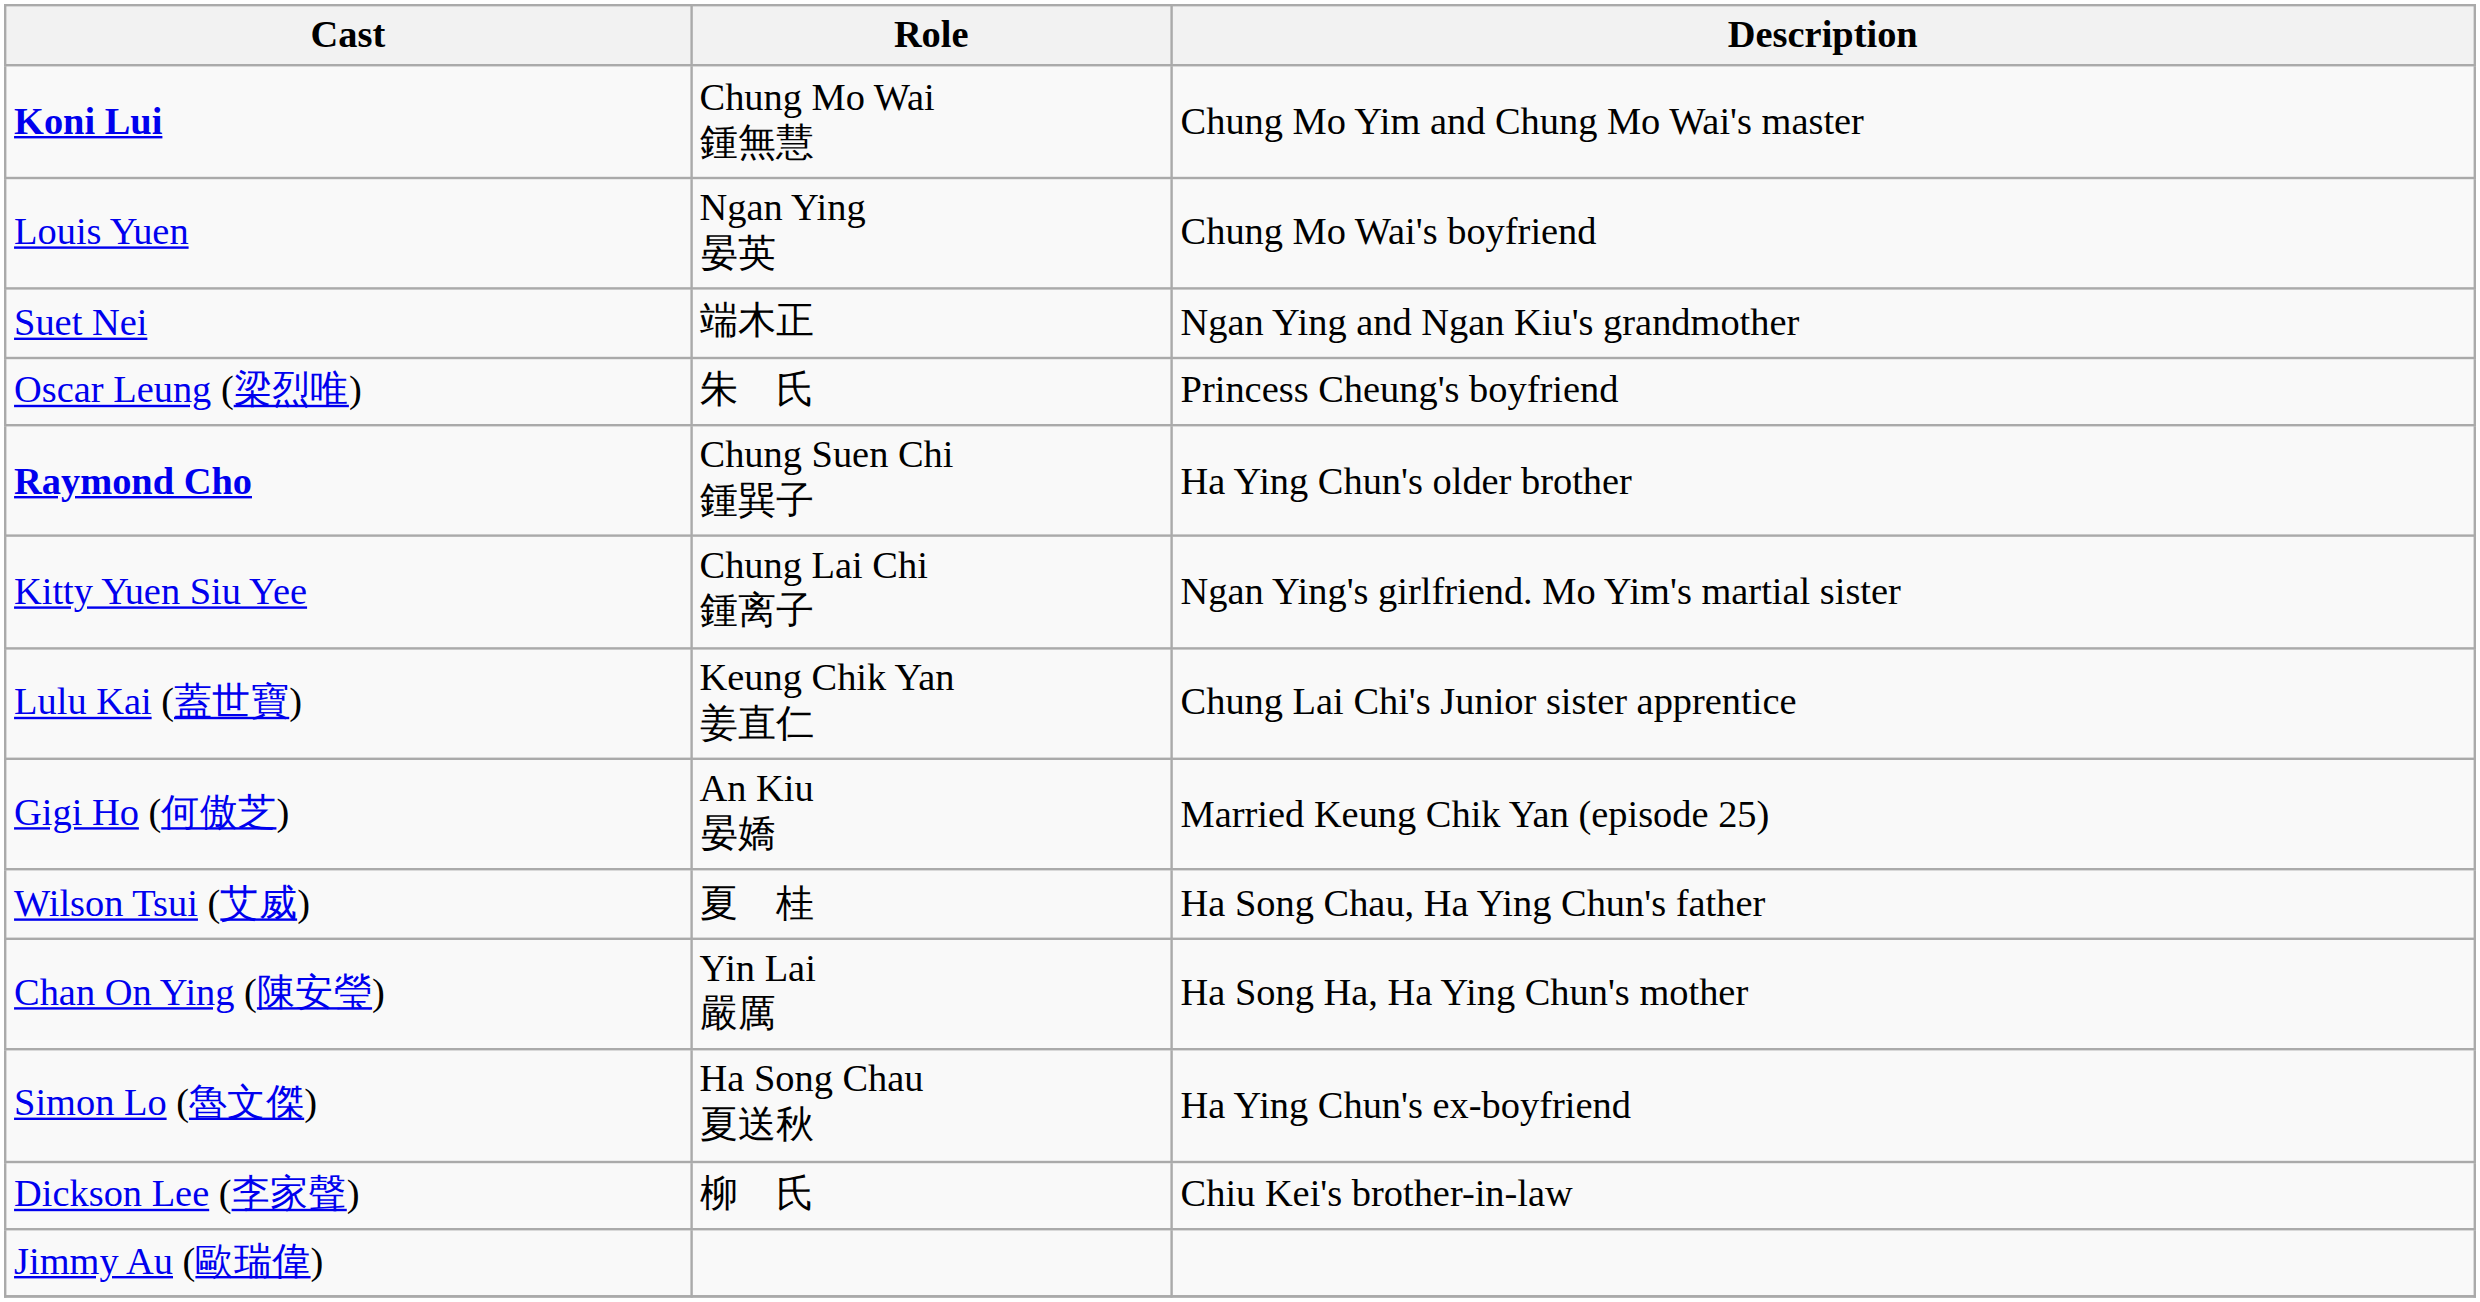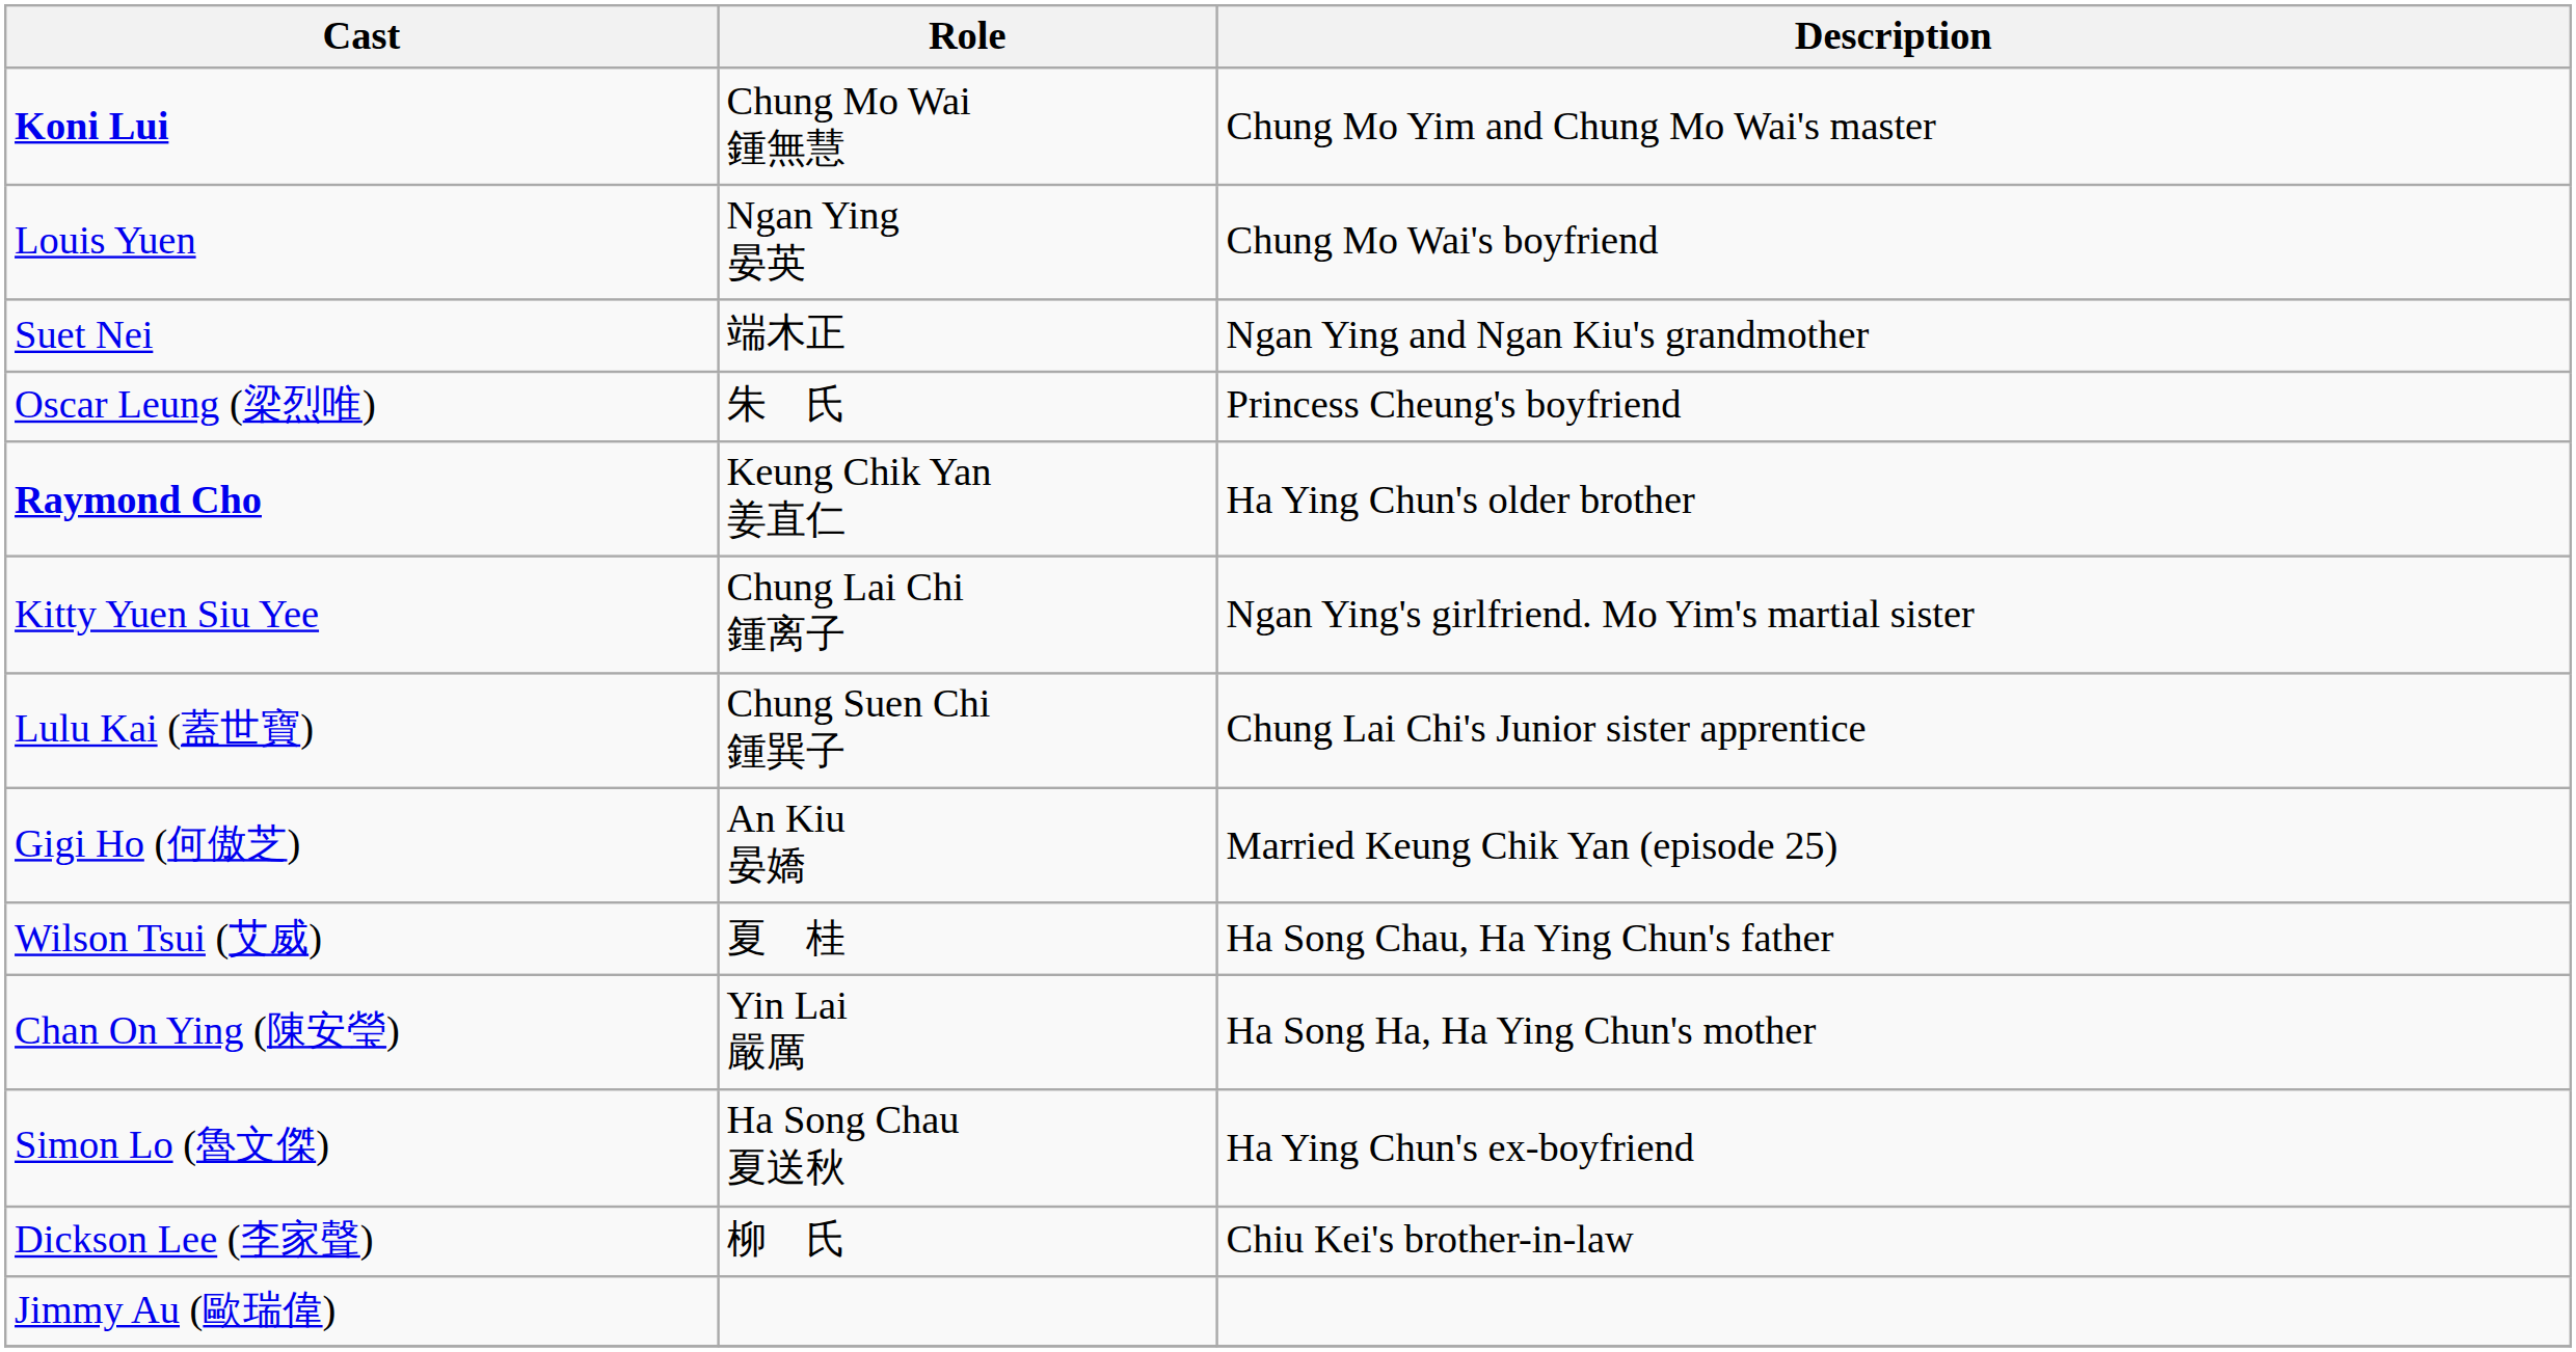Raymond Cho | Role: Chung Suen Chi 鍾巽子 -> Keung Chik Yan 姜直仁
Lulu Kai (蓋世寶) | Role: Keung Chik Yan 姜直仁 -> Chung Suen Chi 鍾巽子
